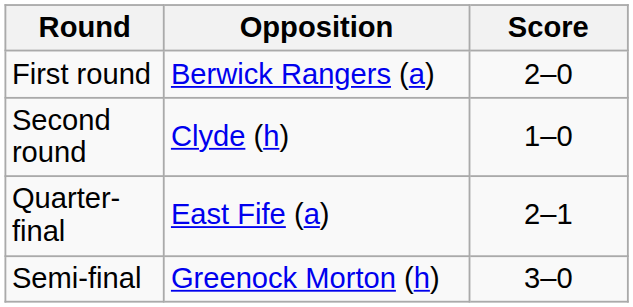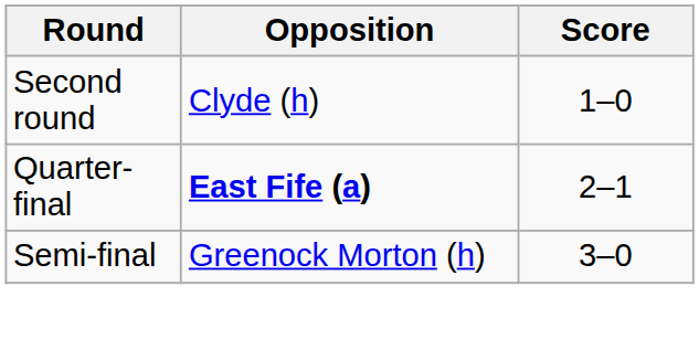- row: First round | Berwick Rangers (a) | 2–0
Quarter-final | Opposition: normal -> bold
